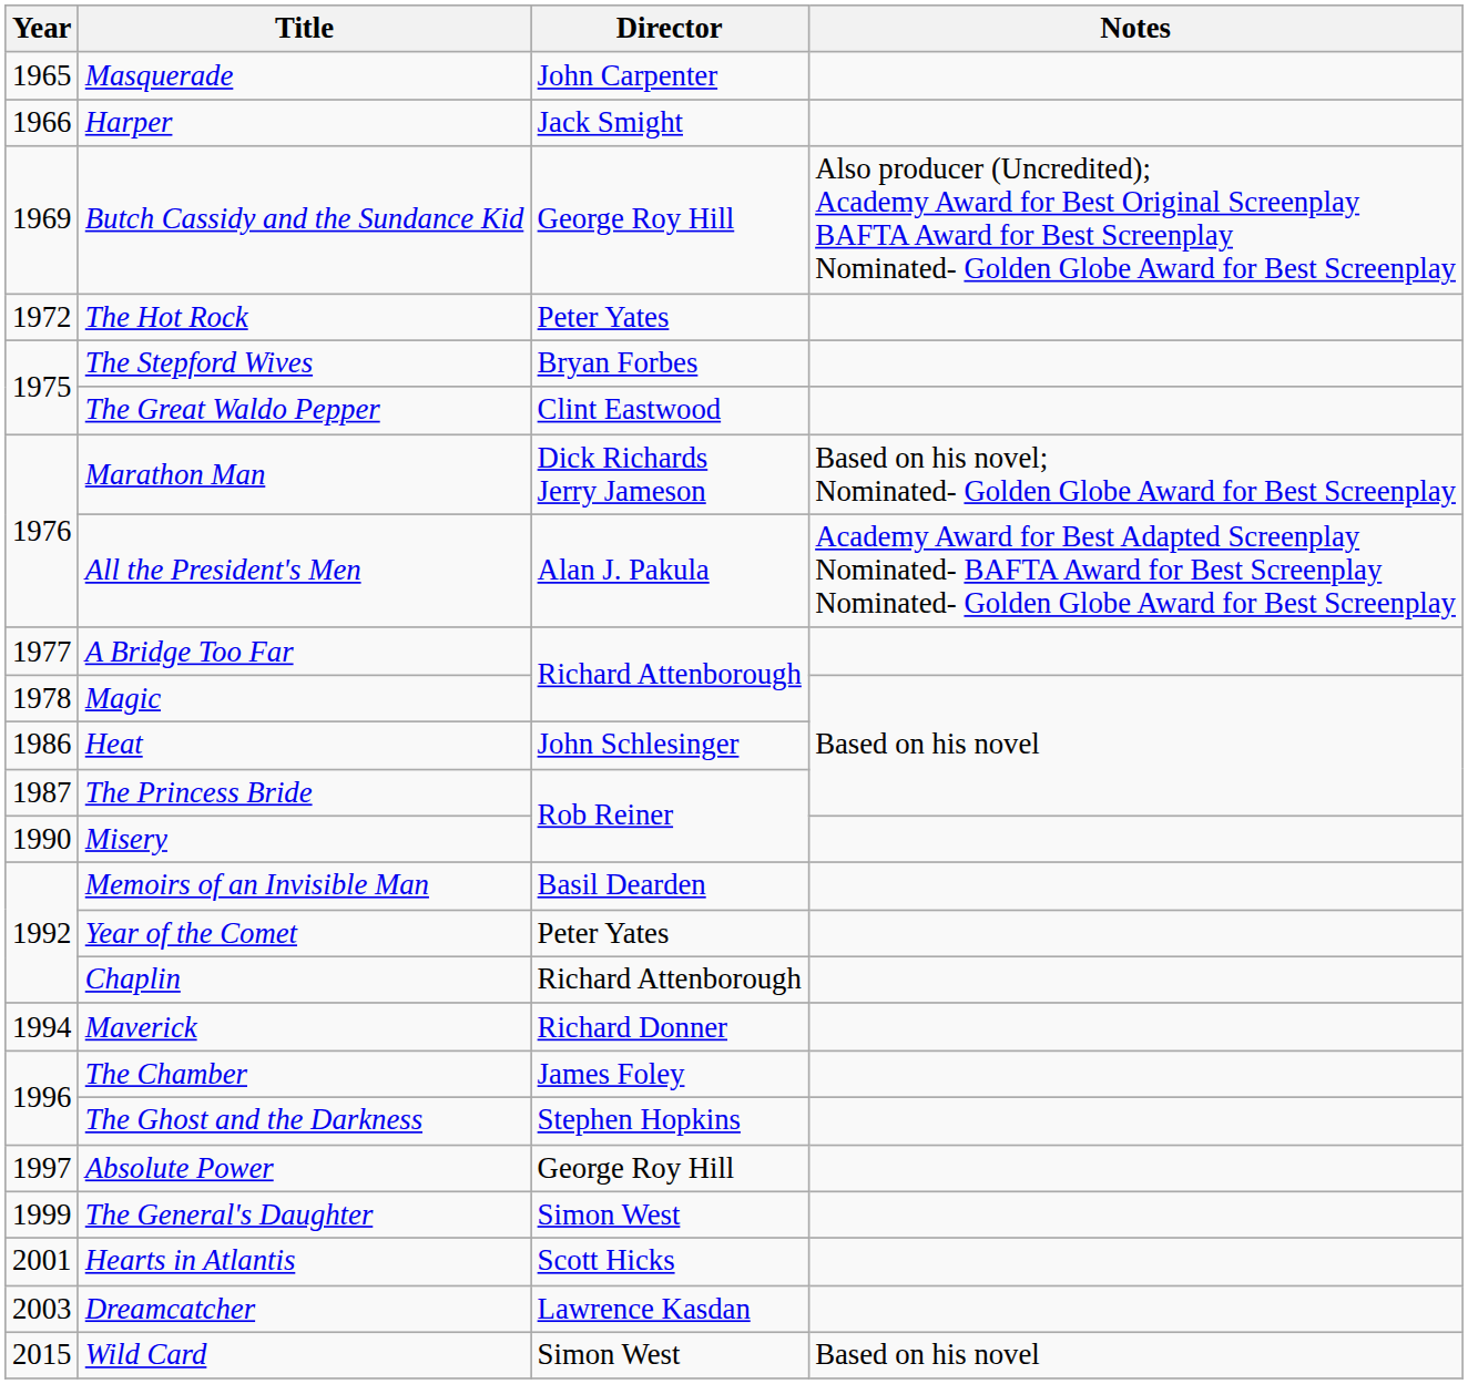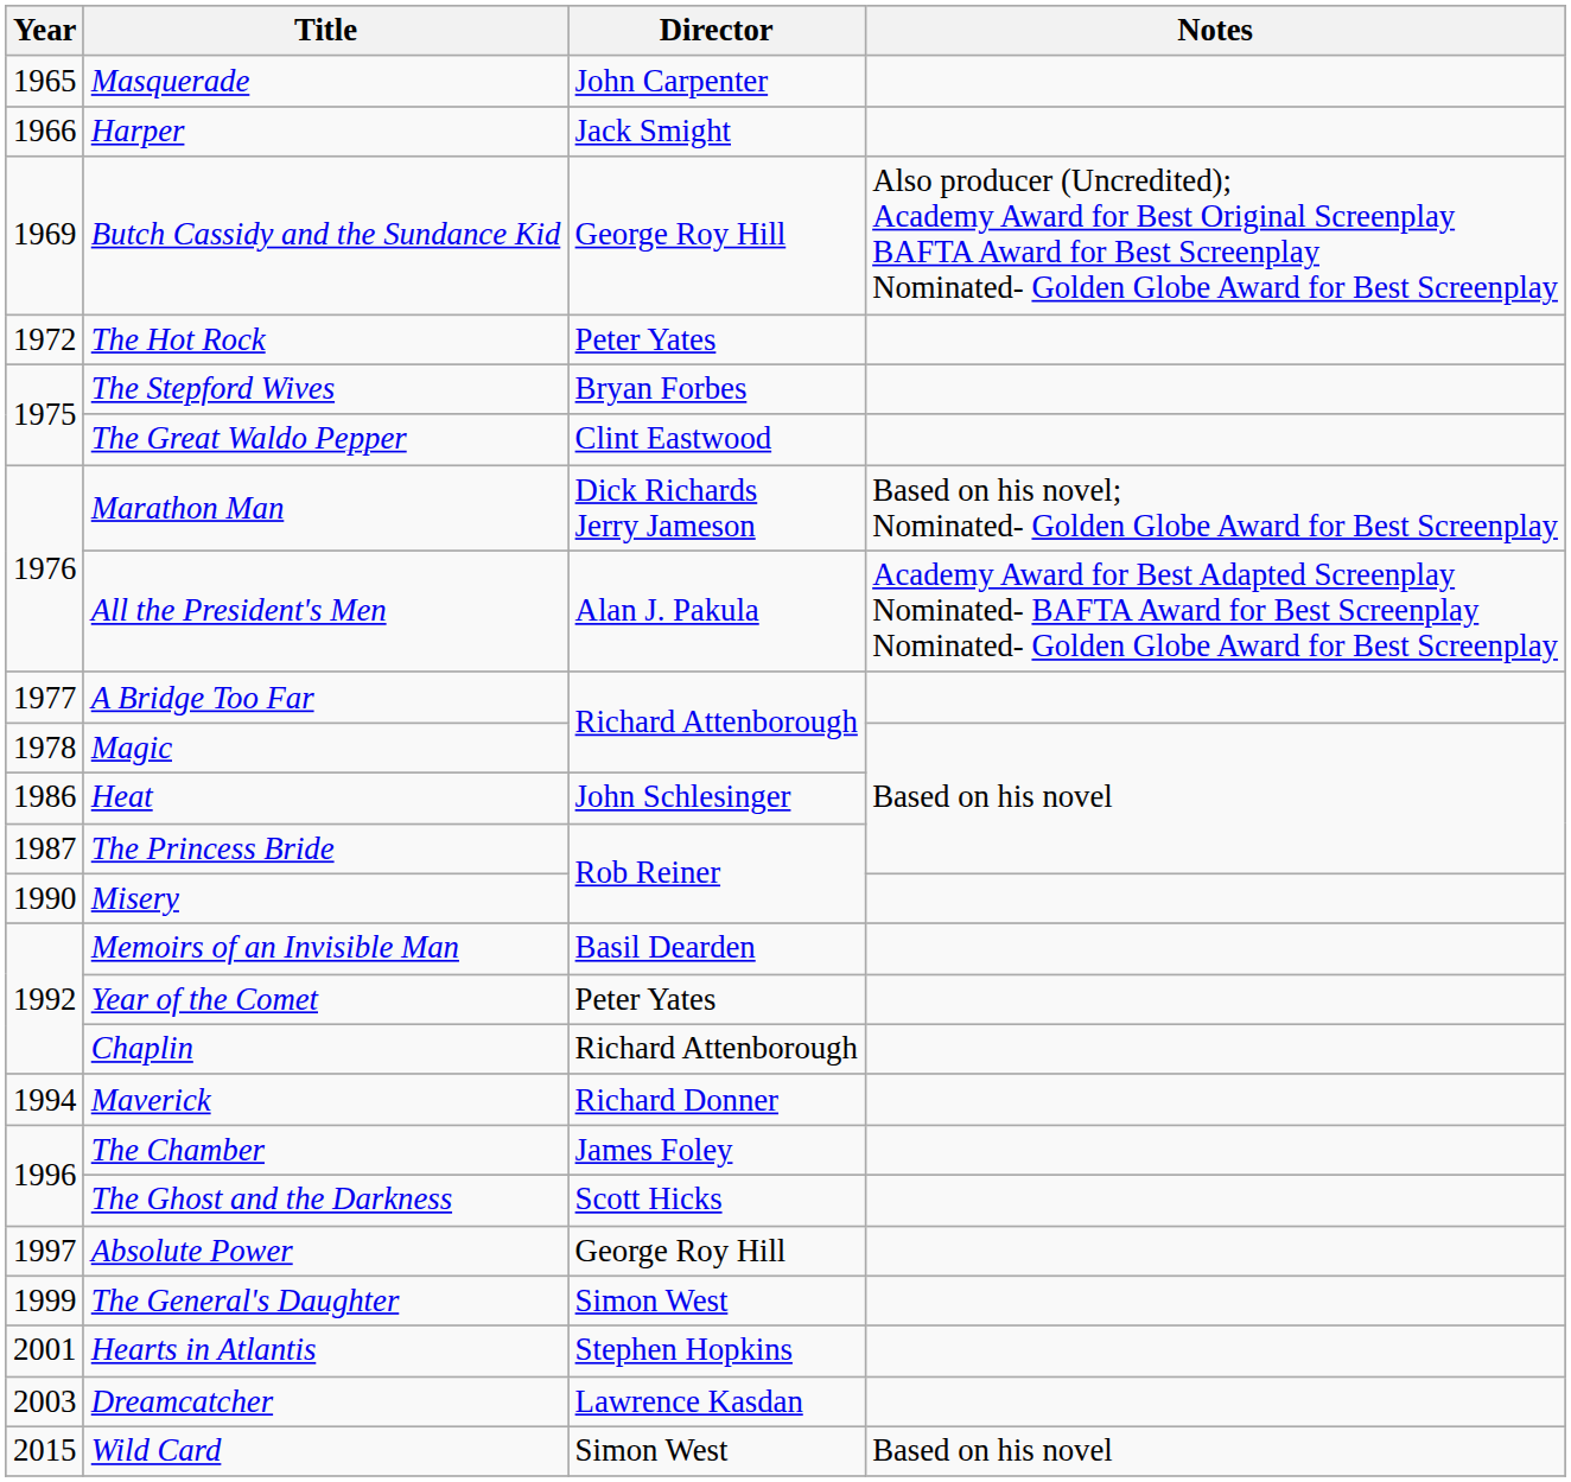The Ghost and the Darkness | Director: Stephen Hopkins -> Scott Hicks
Hearts in Atlantis | Director: Scott Hicks -> Stephen Hopkins
